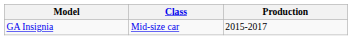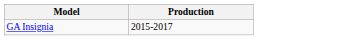- column: Class | Mid-size car
